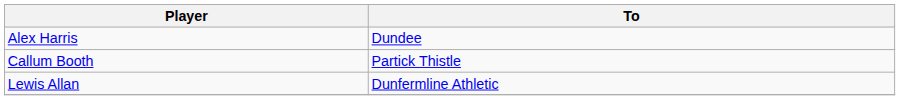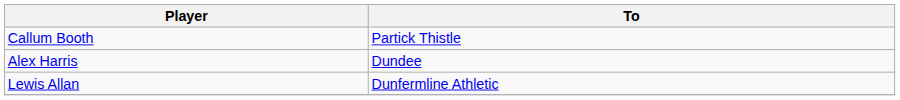rows swapped: Alex Harris <-> Callum Booth
